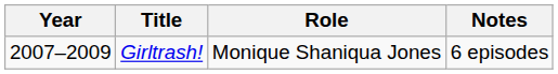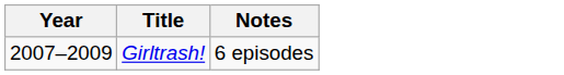- column: Role | Monique Shaniqua Jones
